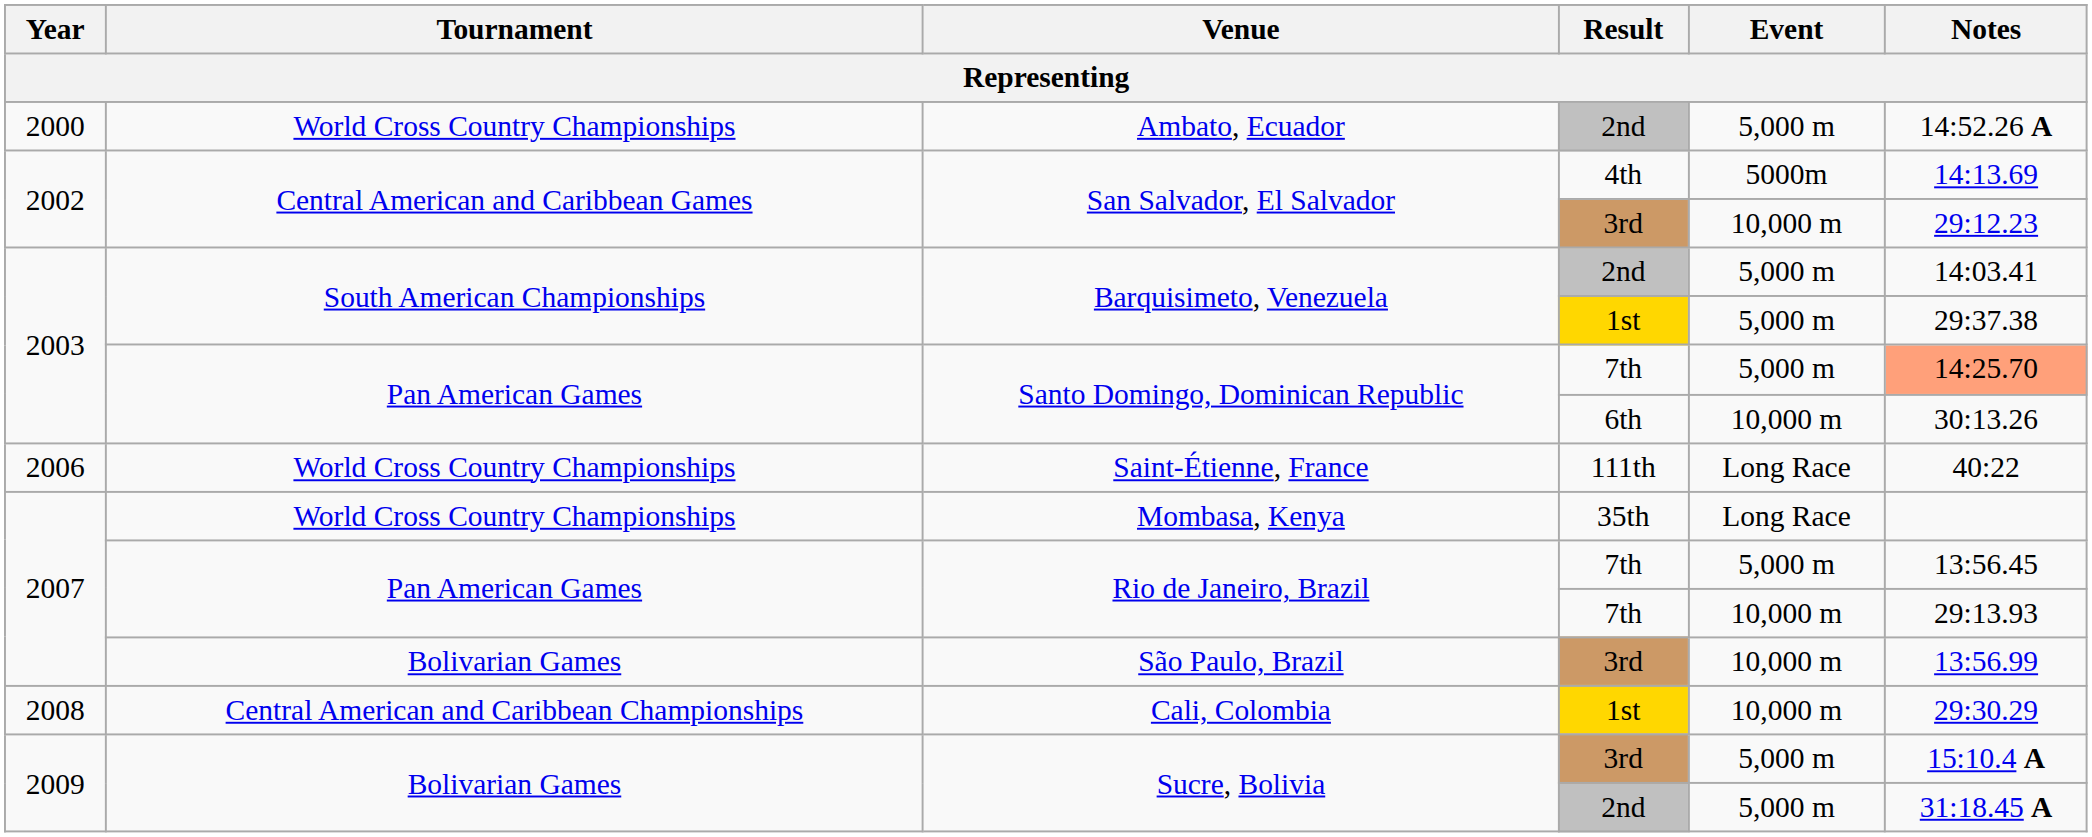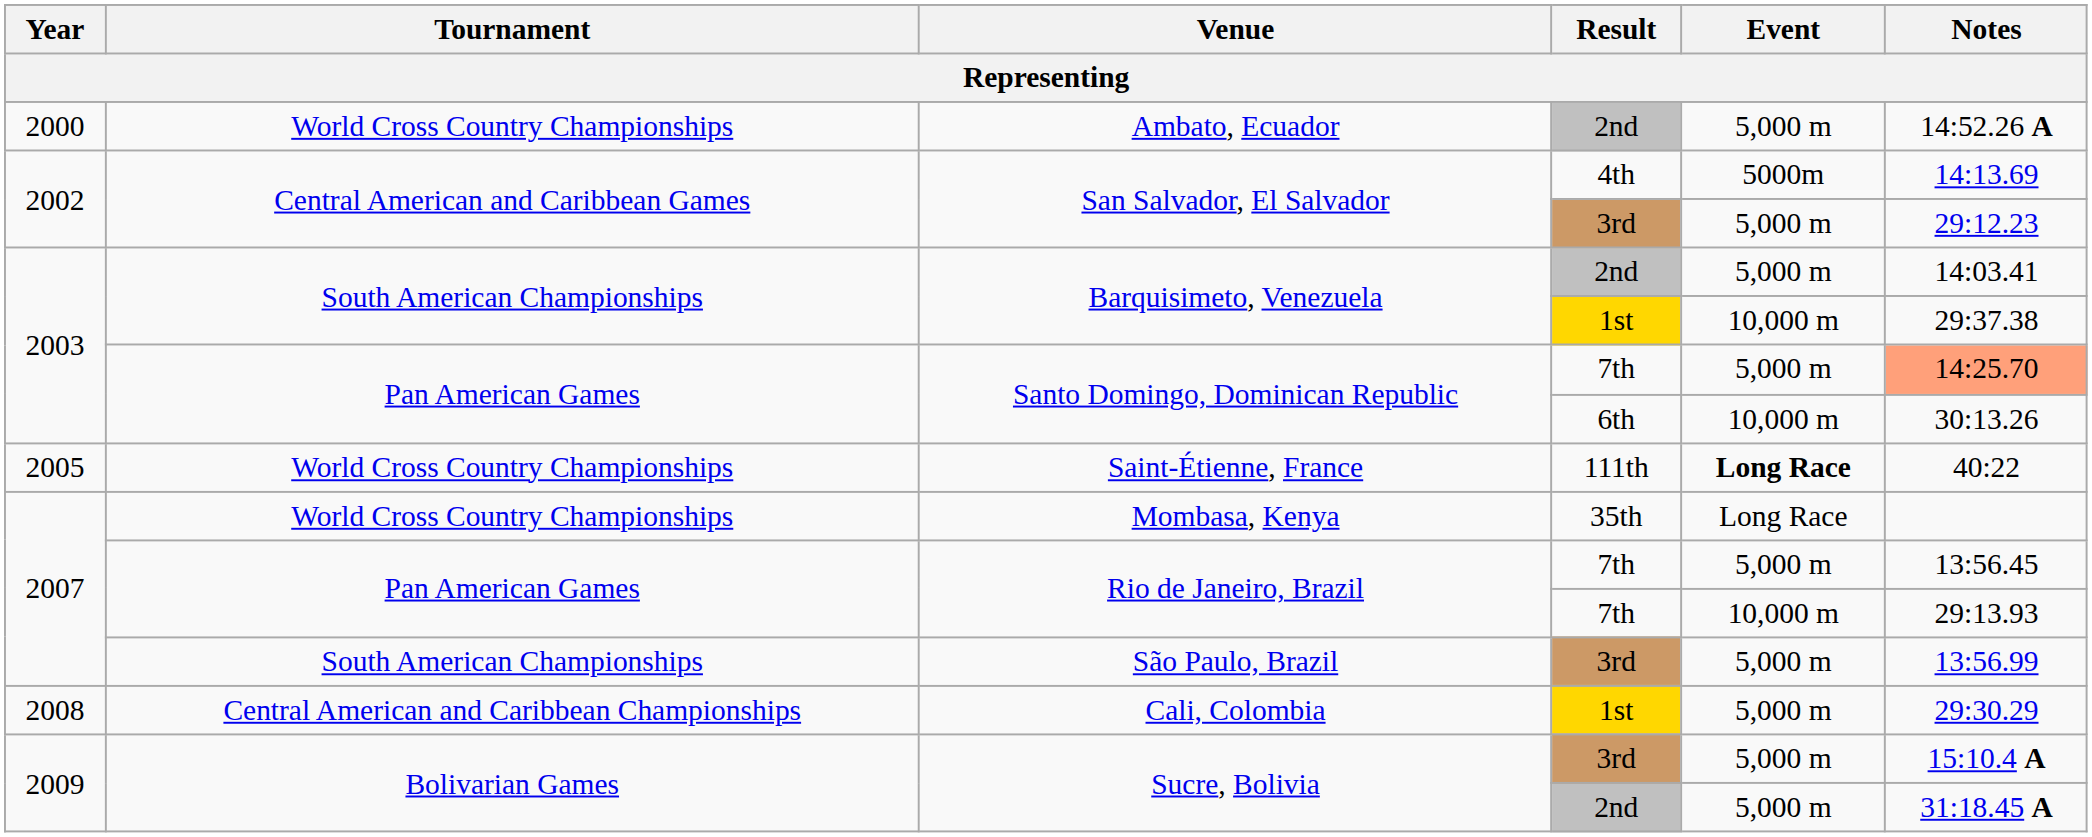San Salvador, El Salvador / 3rd | Event: 10,000 m -> 5,000 m
Barquisimeto, Venezuela / 1st | Event: 5,000 m -> 10,000 m
Saint-Étienne, France | Year: 2006 -> 2005
Saint-Étienne, France | Event: normal -> bold
São Paulo, Brazil | Tournament: Bolivarian Games -> South American Championships
São Paulo, Brazil | Event: 10,000 m -> 5,000 m
Cali, Colombia | Event: 10,000 m -> 5,000 m
